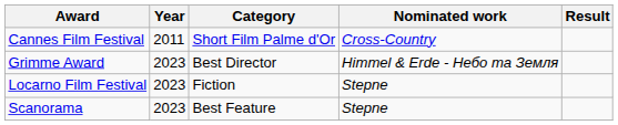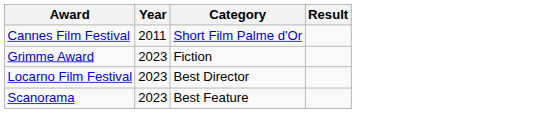- column: Nominated work | Cross-Country | Himmel & Erde - Небо та Земля | Stepne | Stepne
Grimme Award | Category: Best Director -> Fiction
Locarno Film Festival | Category: Fiction -> Best Director
